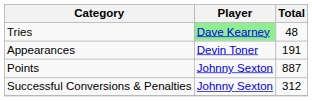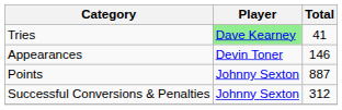Tries | Total: 48 -> 41
Appearances | Total: 191 -> 146
